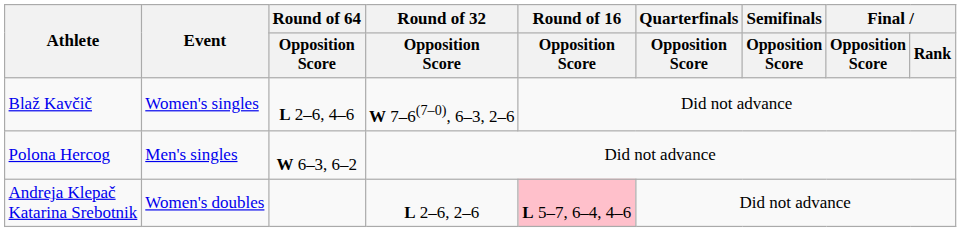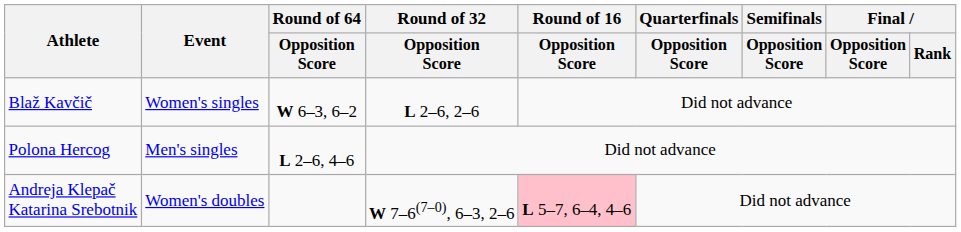Blaž Kavčič | Round of 64 / Opposition Score: L 2–6, 4–6 -> W 6–3, 6–2
Blaž Kavčič | Round of 32 / Opposition Score: W 7–6(7–0), 6–3, 2–6 -> L 2–6, 2–6
Polona Hercog | Round of 64 / Opposition Score: W 6–3, 6–2 -> L 2–6, 4–6
Andreja Klepač Katarina Srebotnik | Round of 32 / Opposition Score: L 2–6, 2–6 -> W 7–6(7–0), 6–3, 2–6
